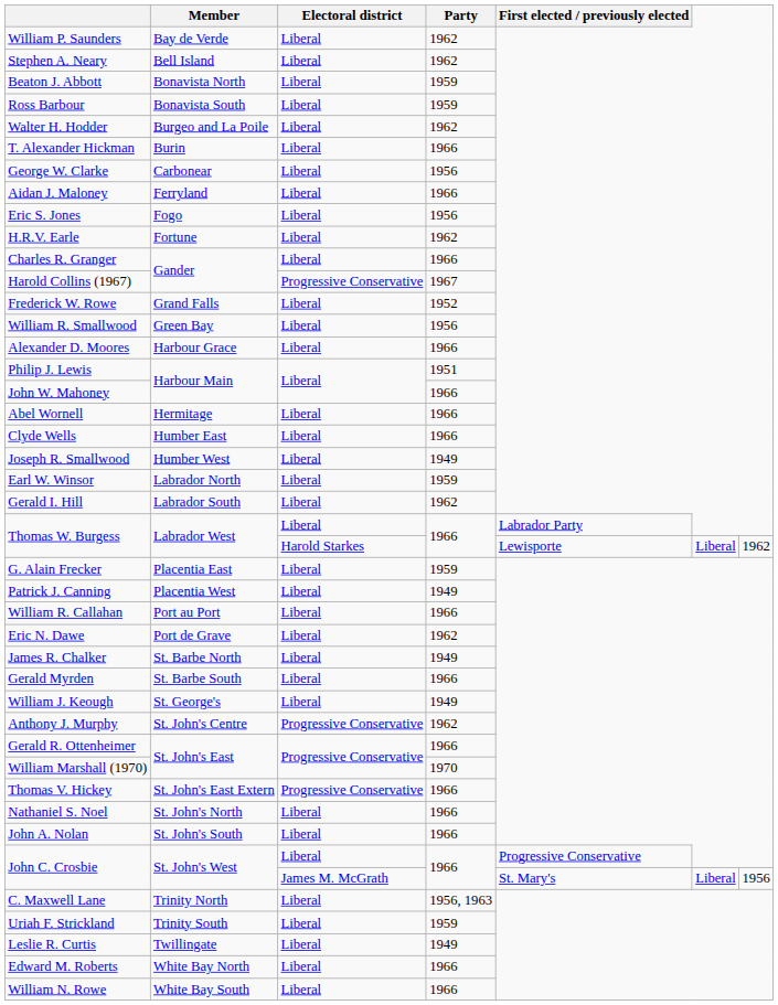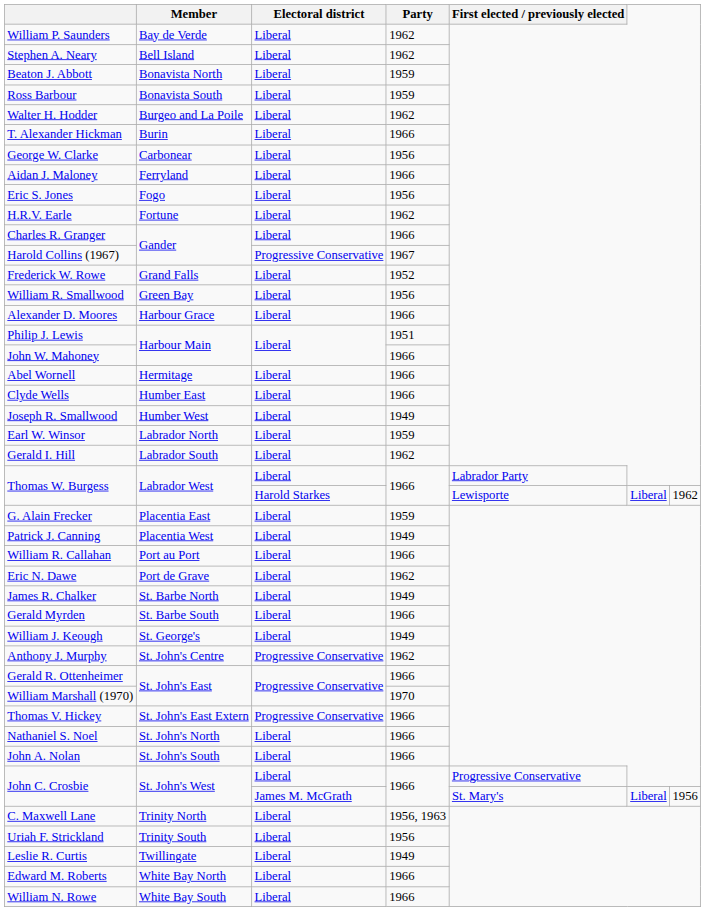Uriah F. Strickland | Party: 1959 -> 1956
